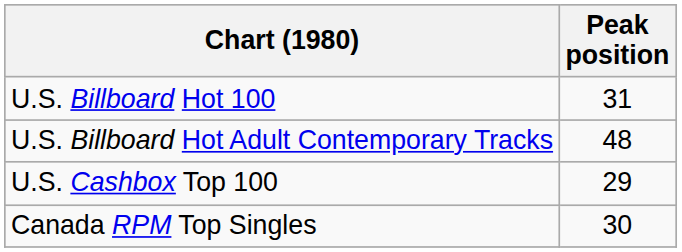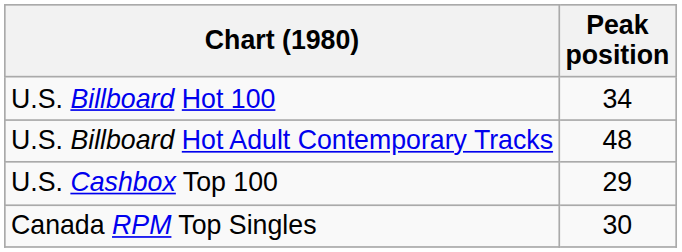U.S. Billboard Hot 100 | Peak position: 31 -> 34
